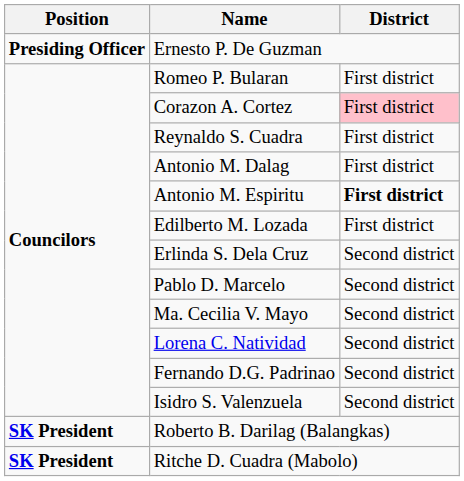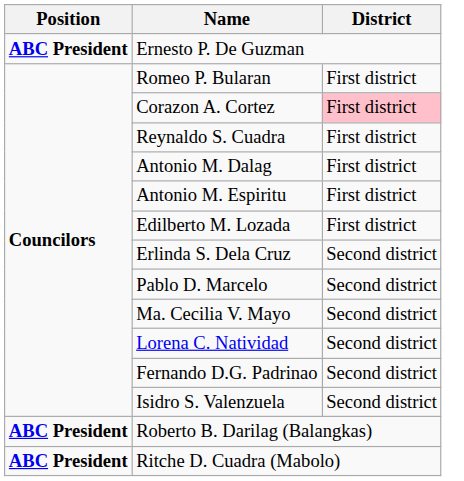Ernesto P. De Guzman | Position: Presiding Officer -> ABC President
Antonio M. Espiritu | District: bold -> normal
Roberto B. Darilag (Balangkas) | Position: SK President -> ABC President
Ritche D. Cuadra (Mabolo) | Position: SK President -> ABC President
